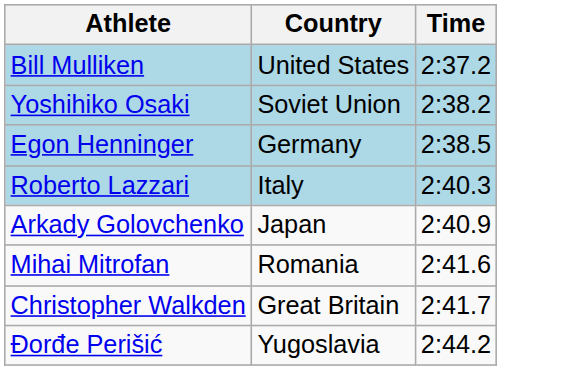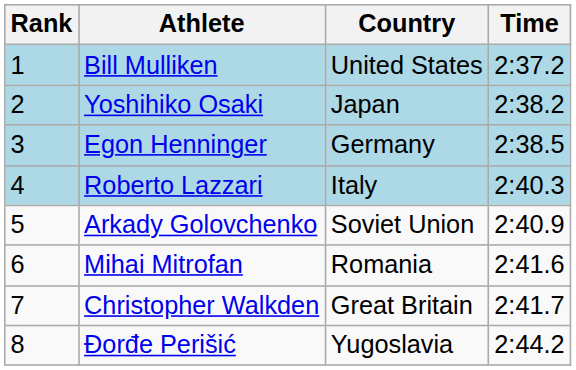+ column: Rank | 1 | 2 | 3 | 4 | 5 | 6 | 7 | 8
Yoshihiko Osaki | Country: Soviet Union -> Japan
Arkady Golovchenko | Country: Japan -> Soviet Union
